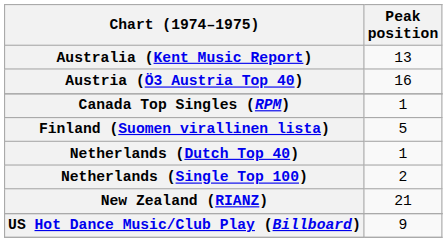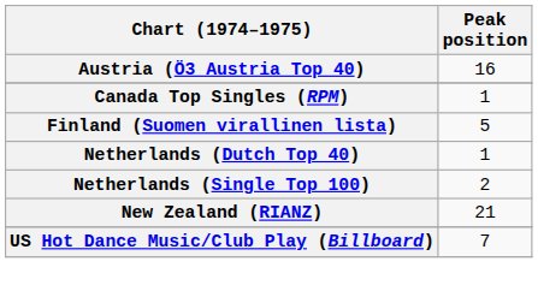- row: Australia (Kent Music Report) | 13
US Hot Dance Music/Club Play (Billboard) | Peak position: 9 -> 7
